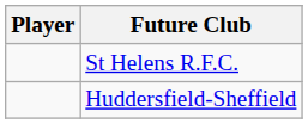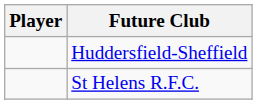rows swapped: Huddersfield-Sheffield <-> St Helens R.F.C.
